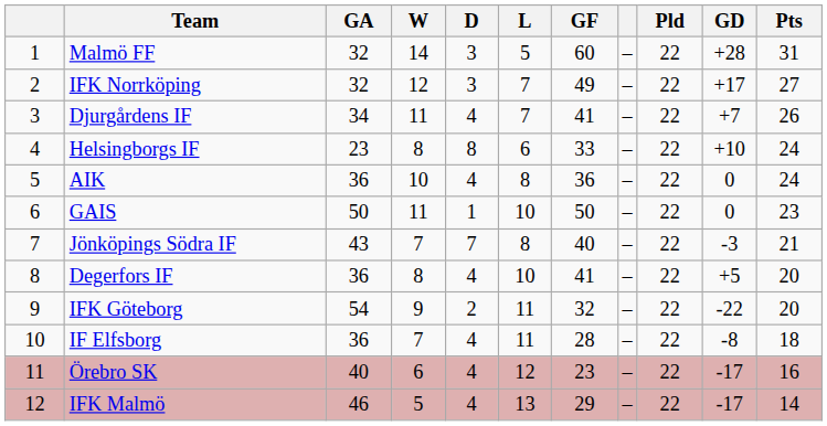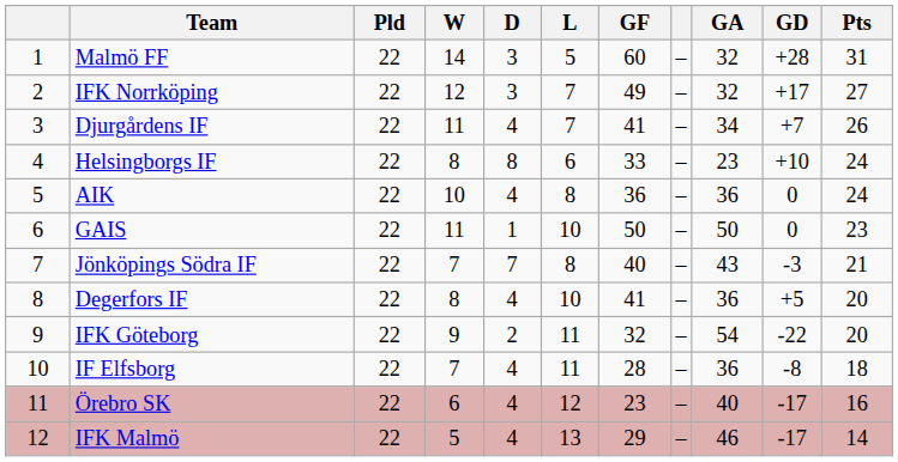columns swapped: Pld <-> GA
